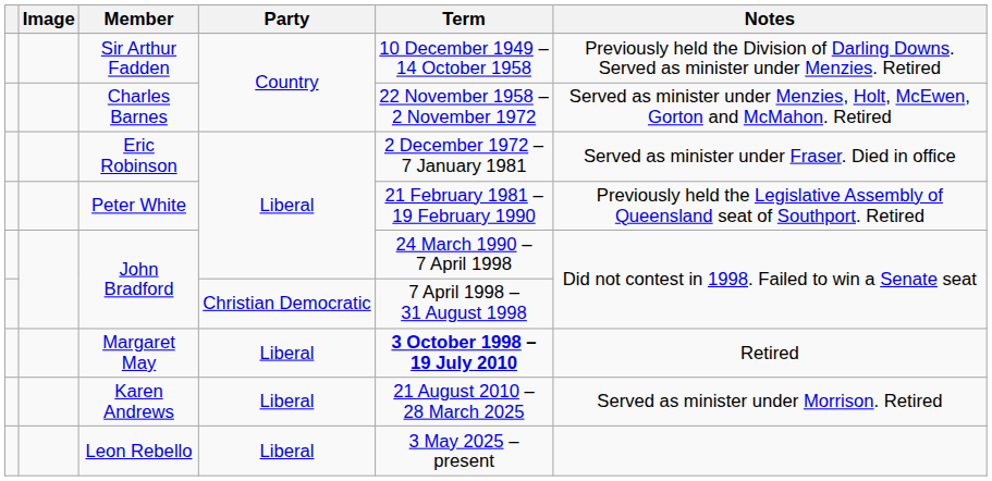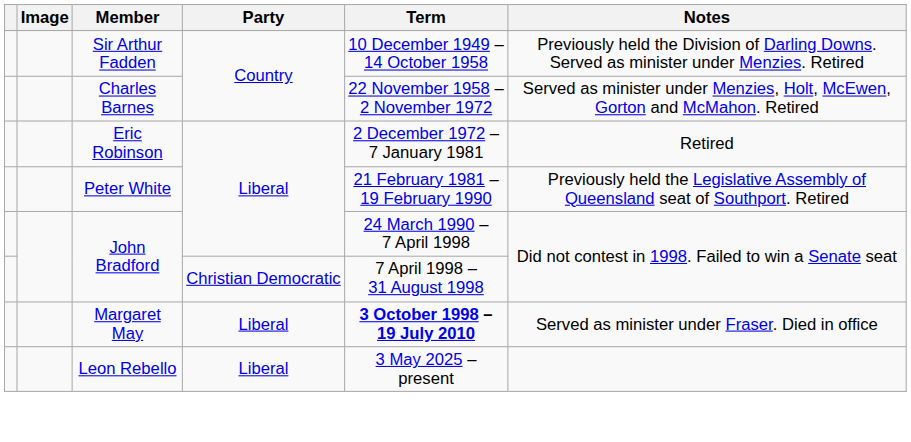Eric Robinson | Notes: Served as minister under Fraser. Died in office -> Retired
Margaret May | Notes: Retired -> Served as minister under Fraser. Died in office
- row: Karen Andrews | Liberal | 21 August 2010 – 28 March 2025 | Served as minister under Morrison. Retired
